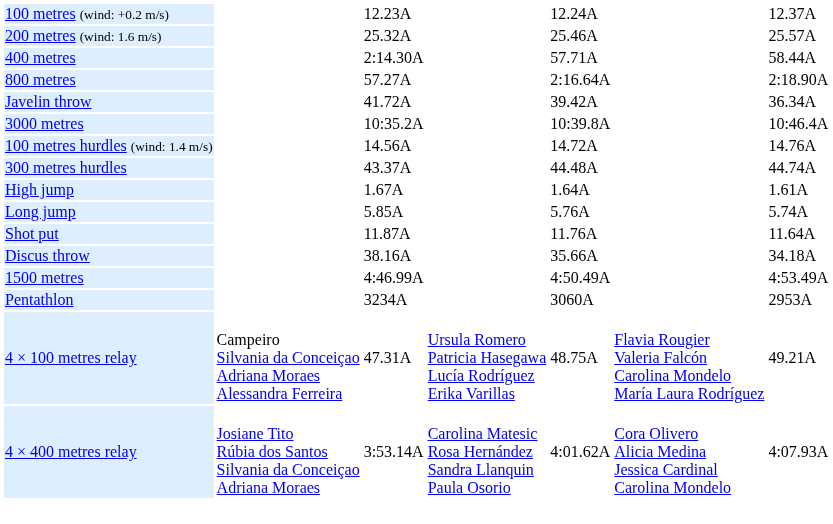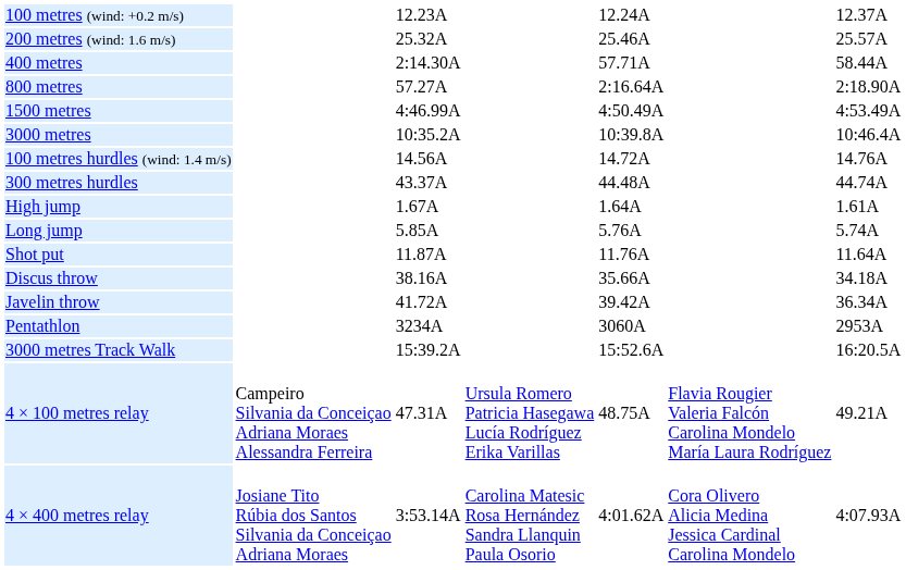rows swapped: 1500 metres <-> Javelin throw
+ row: 3000 metres Track Walk | 15:39.2A | 15:52.6A | 16:20.5A
